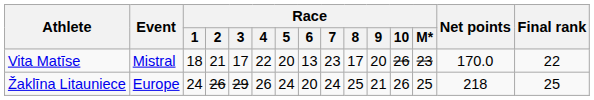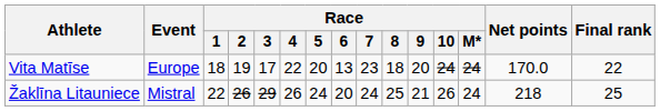Vita Matīse | Event: Mistral -> Europe
Vita Matīse | Race / 2: 21 -> 19
Vita Matīse | Race / 8: 17 -> 18
Vita Matīse | Race / 10: 26 -> 24
Vita Matīse | Race / M*: 23 -> 24
Žaklīna Litauniece | Event: Europe -> Mistral
Žaklīna Litauniece | Race / 1: 24 -> 22
Žaklīna Litauniece | Race / M*: 25 -> 24
